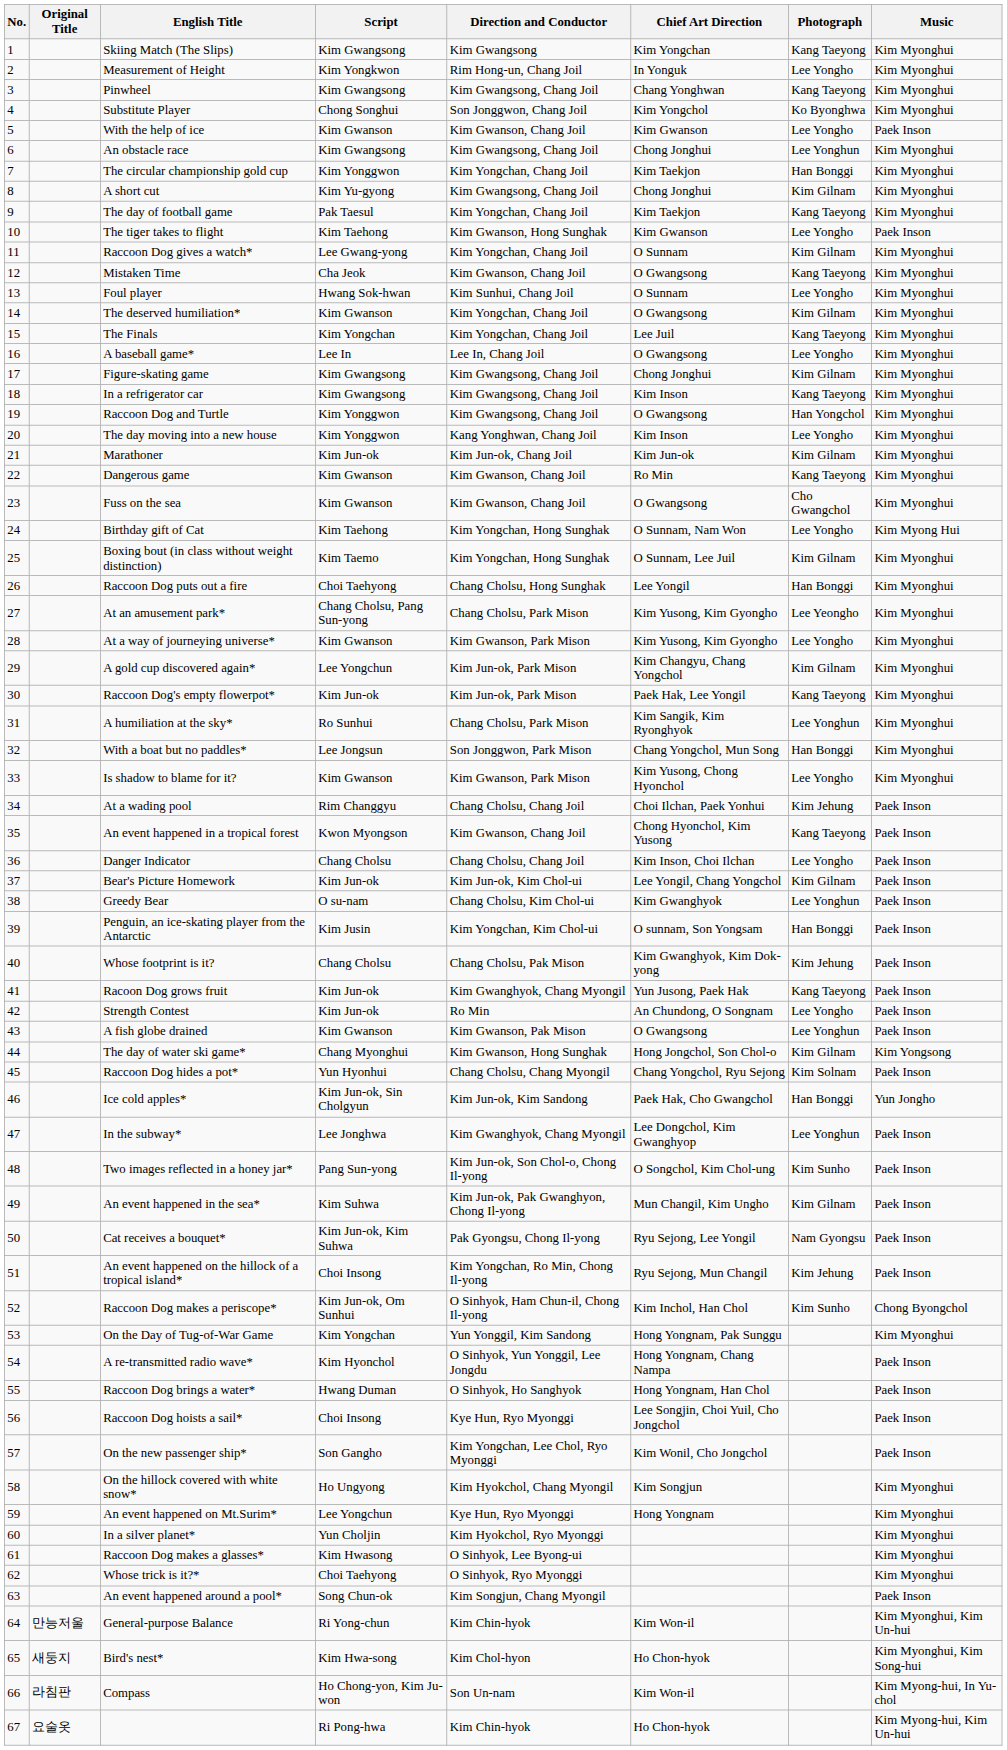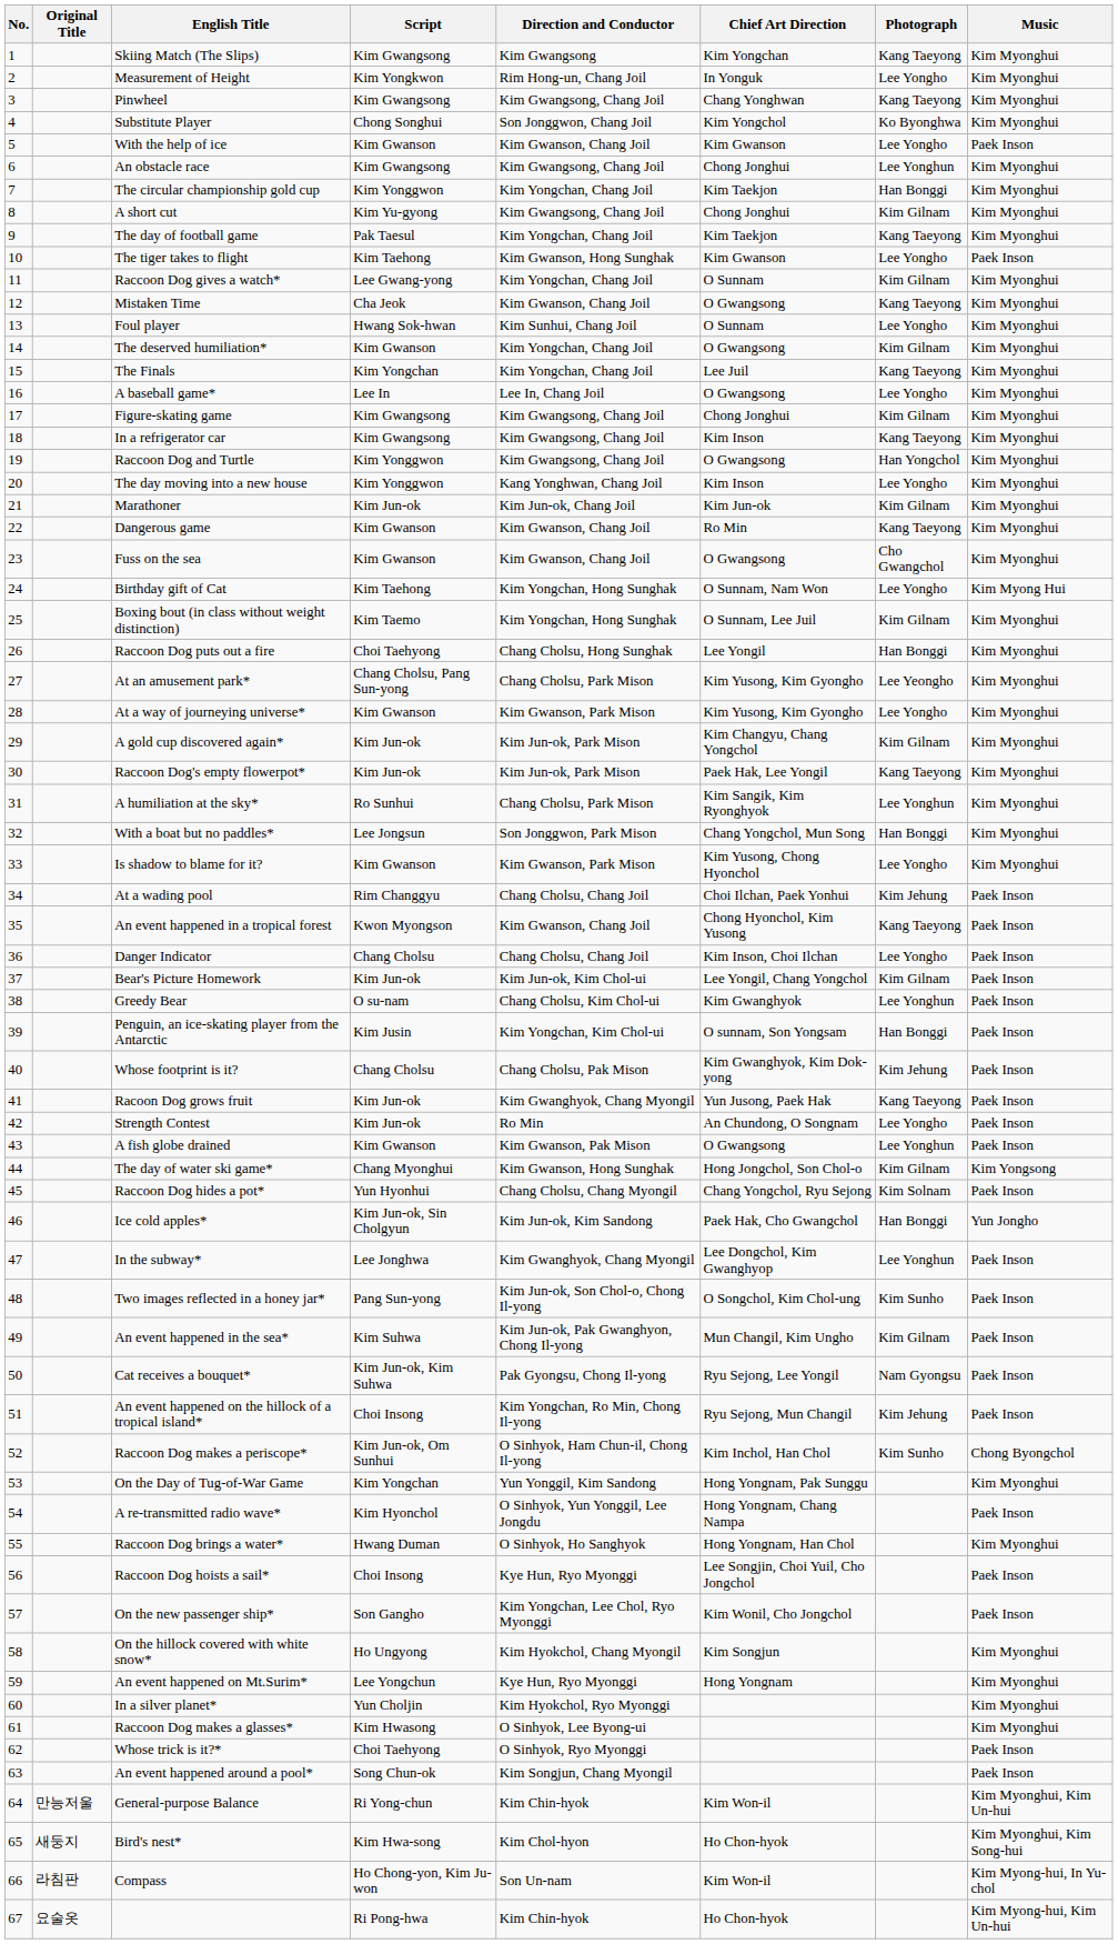A gold cup discovered again* | Script: Lee Yongchun -> Kim Jun-ok
Raccoon Dog brings a water* | Music: Paek Inson -> Kim Myonghui
Whose trick is it?* | Music: Kim Myonghui -> Paek Inson
